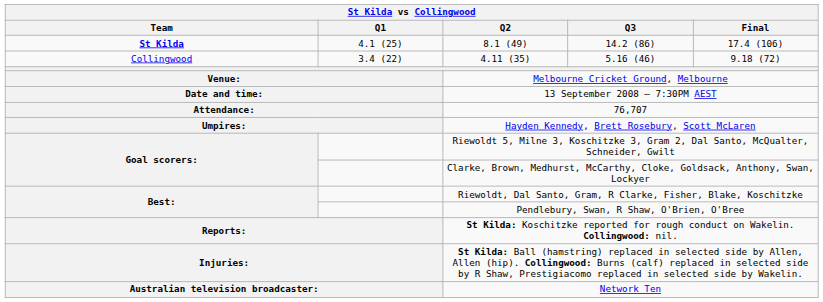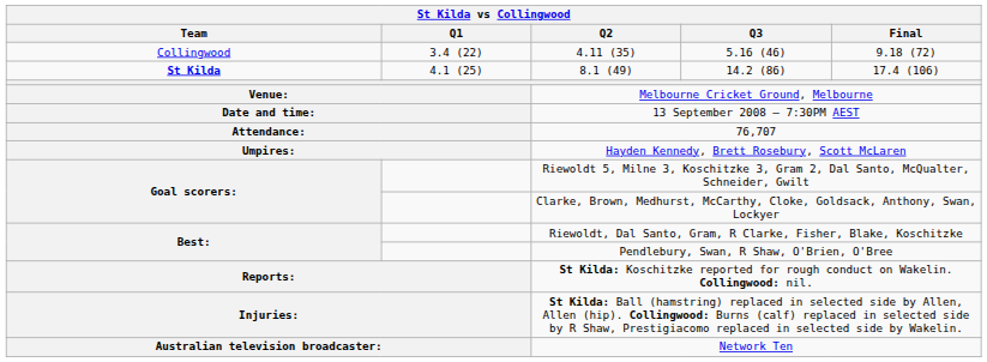rows swapped: 8.1 (49) <-> 4.11 (35)
